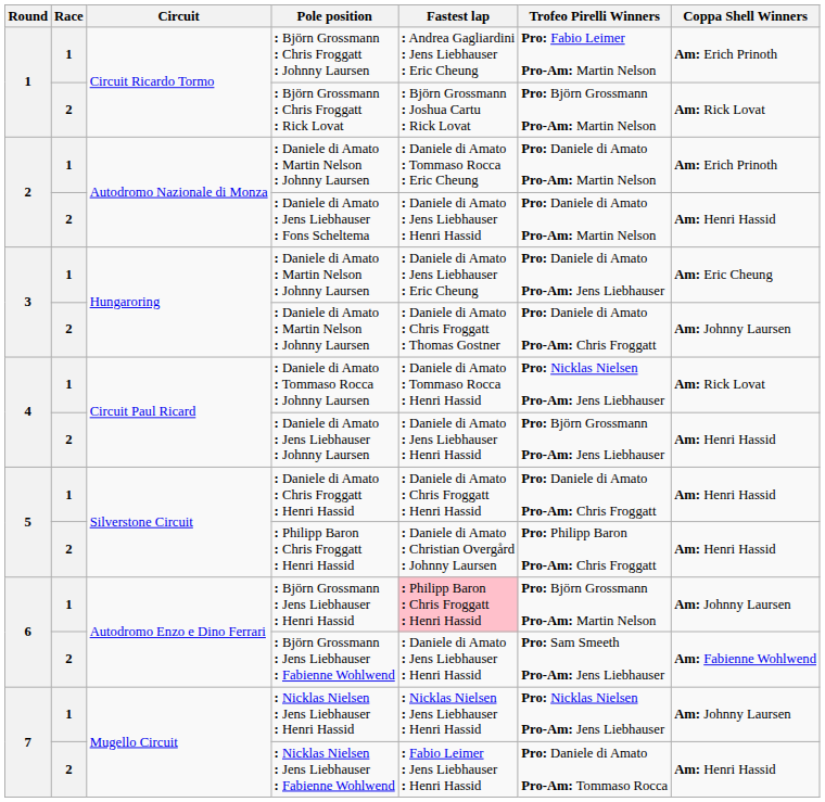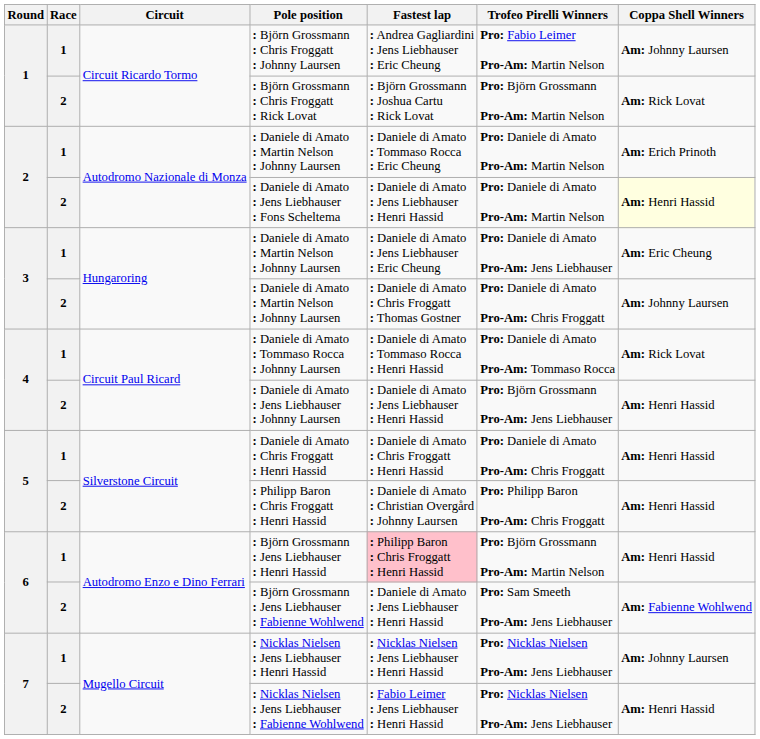: Björn Grossmann : Chris Froggatt : Johnny Laursen | Coppa Shell Winners: Am: Erich Prinoth -> Am: Johnny Laursen
: Daniele di Amato : Jens Liebhauser : Fons Scheltema | Coppa Shell Winners: no background -> lightyellow background
: Daniele di Amato : Tommaso Rocca : Johnny Laursen | Trofeo Pirelli Winners: Pro: Nicklas Nielsen Pro-Am: Jens Liebhauser -> Pro: Daniele di Amato Pro-Am: Tommaso Rocca
: Björn Grossmann : Jens Liebhauser : Henri Hassid | Coppa Shell Winners: Am: Johnny Laursen -> Am: Henri Hassid
: Nicklas Nielsen : Jens Liebhauser : Fabienne Wohlwend | Trofeo Pirelli Winners: Pro: Daniele di Amato Pro-Am: Tommaso Rocca -> Pro: Nicklas Nielsen Pro-Am: Jens Liebhauser
